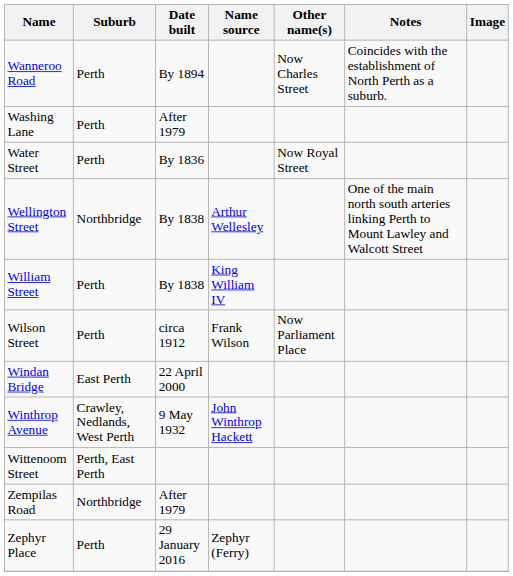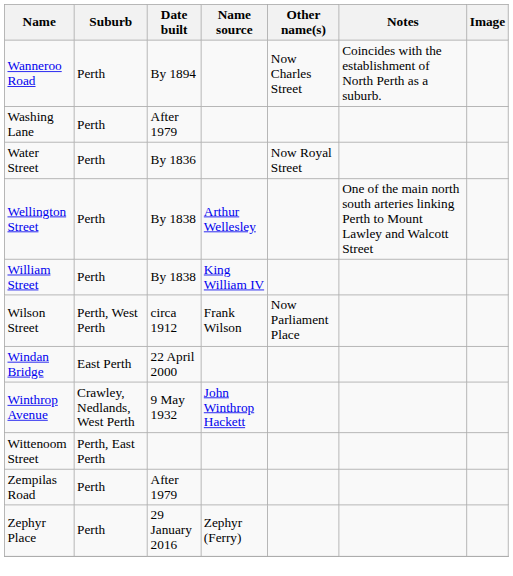Wellington Street | Suburb: Northbridge -> Perth
Wilson Street | Suburb: Perth -> Perth, West Perth
Zempilas Road | Suburb: Northbridge -> Perth
